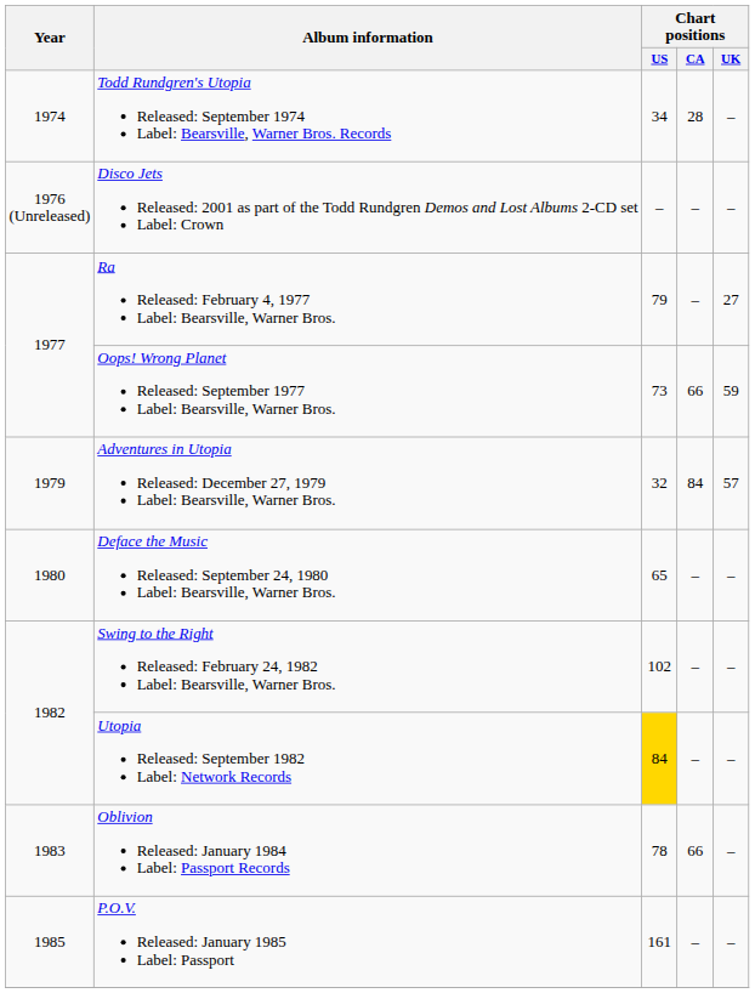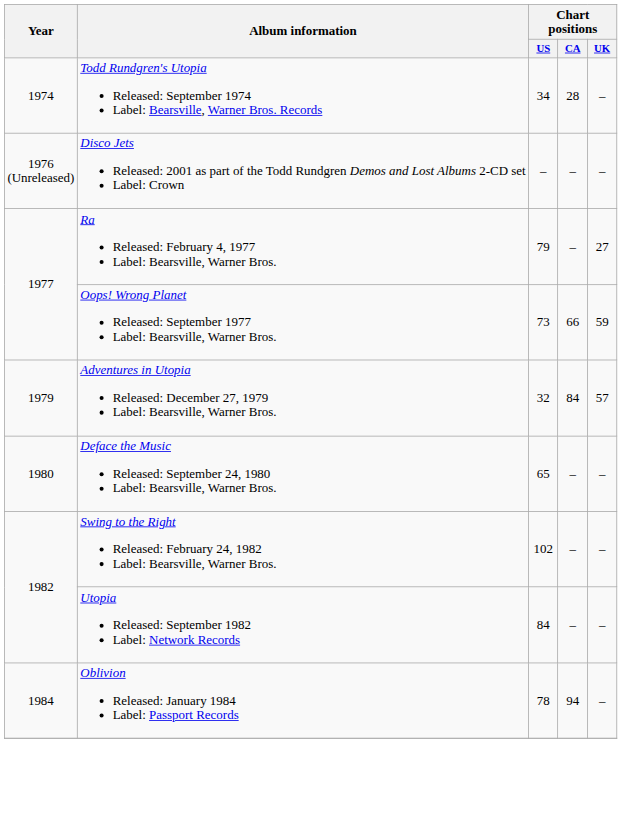Utopia Released: September 1982 Label: Network Records | Chart positions / US: gold background -> no background
Oblivion Released: January 1984 Label: Passport Records | Year: 1983 -> 1984
Oblivion Released: January 1984 Label: Passport Records | Chart positions / CA: 66 -> 94
- row: 1985 | P.O.V. Released: January 1985 Label: Passport | 161 | – | –
